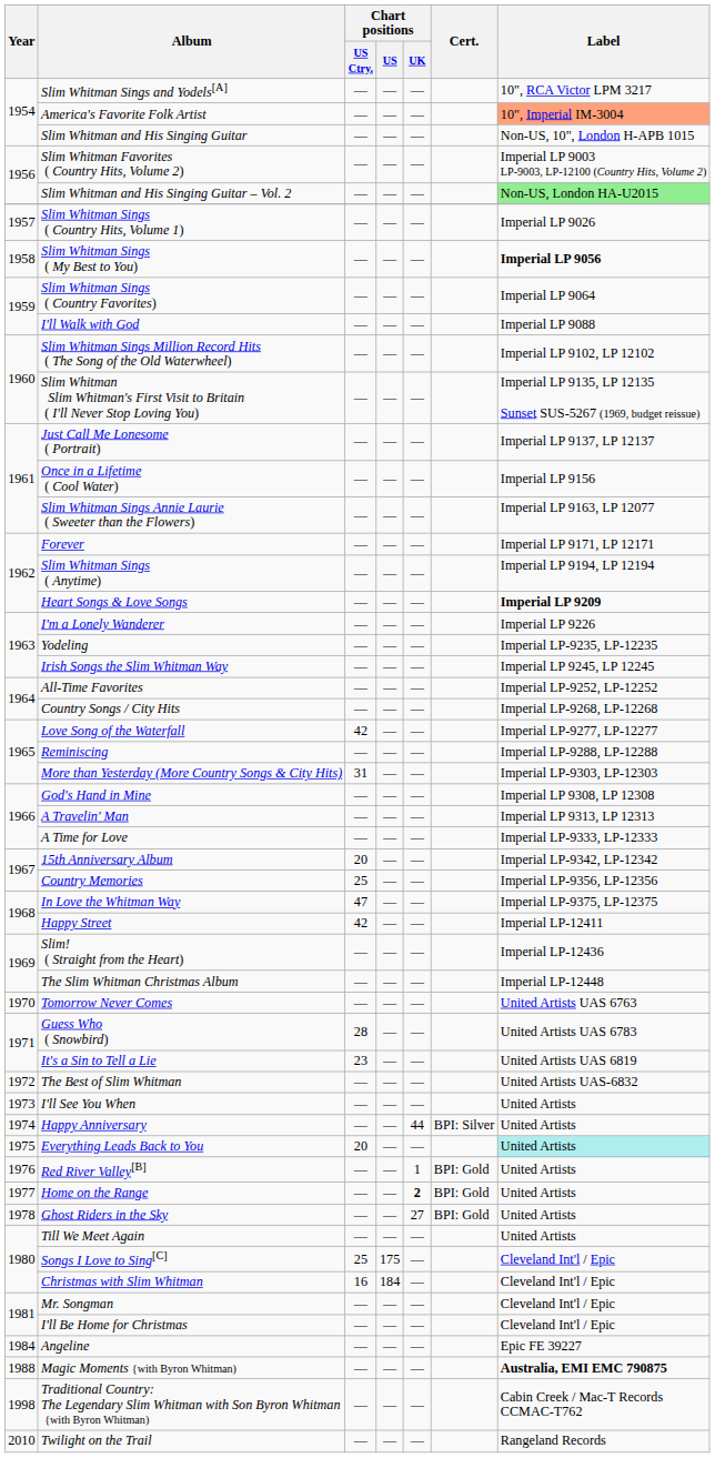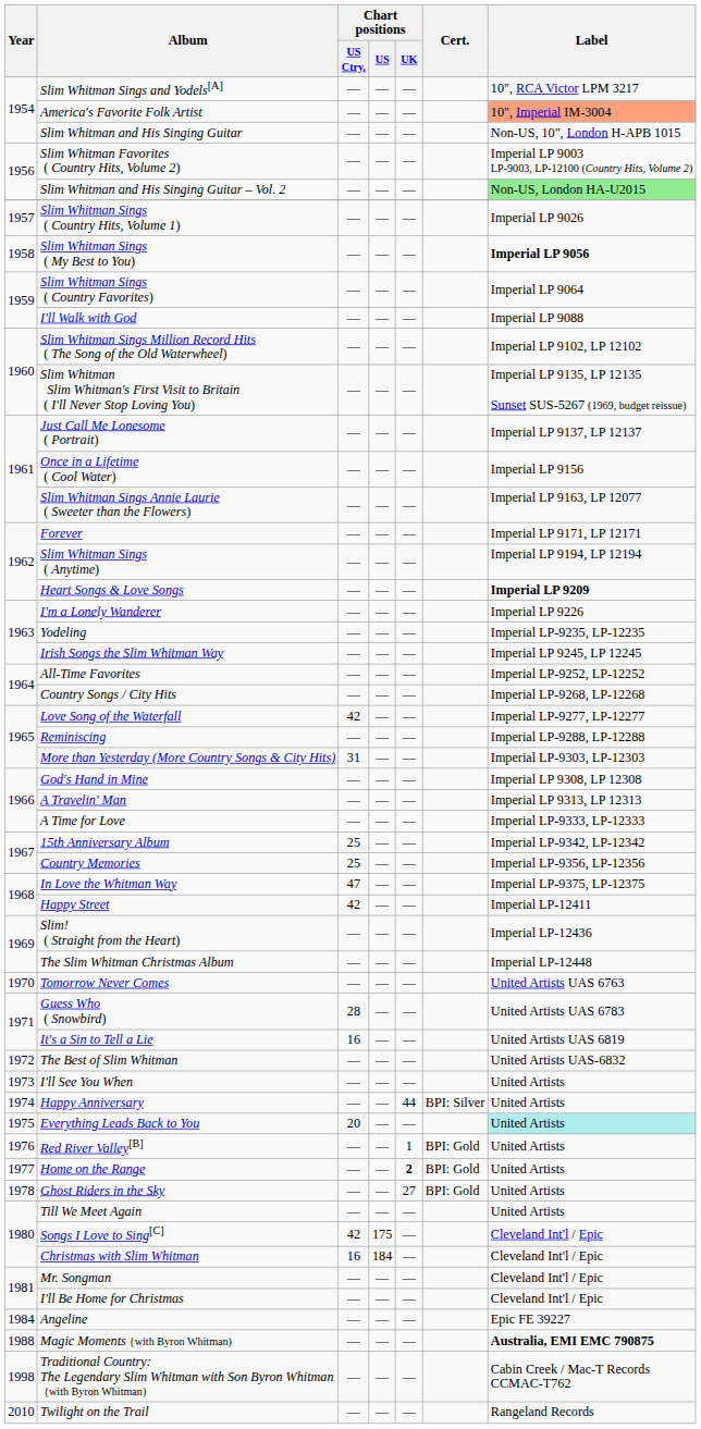15th Anniversary Album | Chart positions / US Ctry.: 20 -> 25
It's a Sin to Tell a Lie | Chart positions / US Ctry.: 23 -> 16
Songs I Love to Sing[C] | Chart positions / US Ctry.: 25 -> 42
